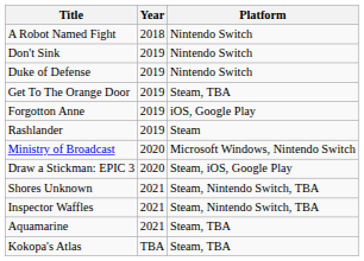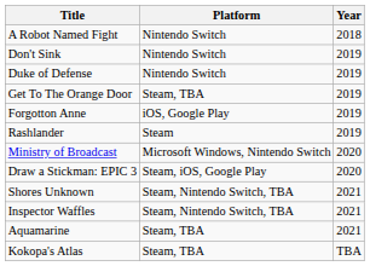columns swapped: Year <-> Platform
